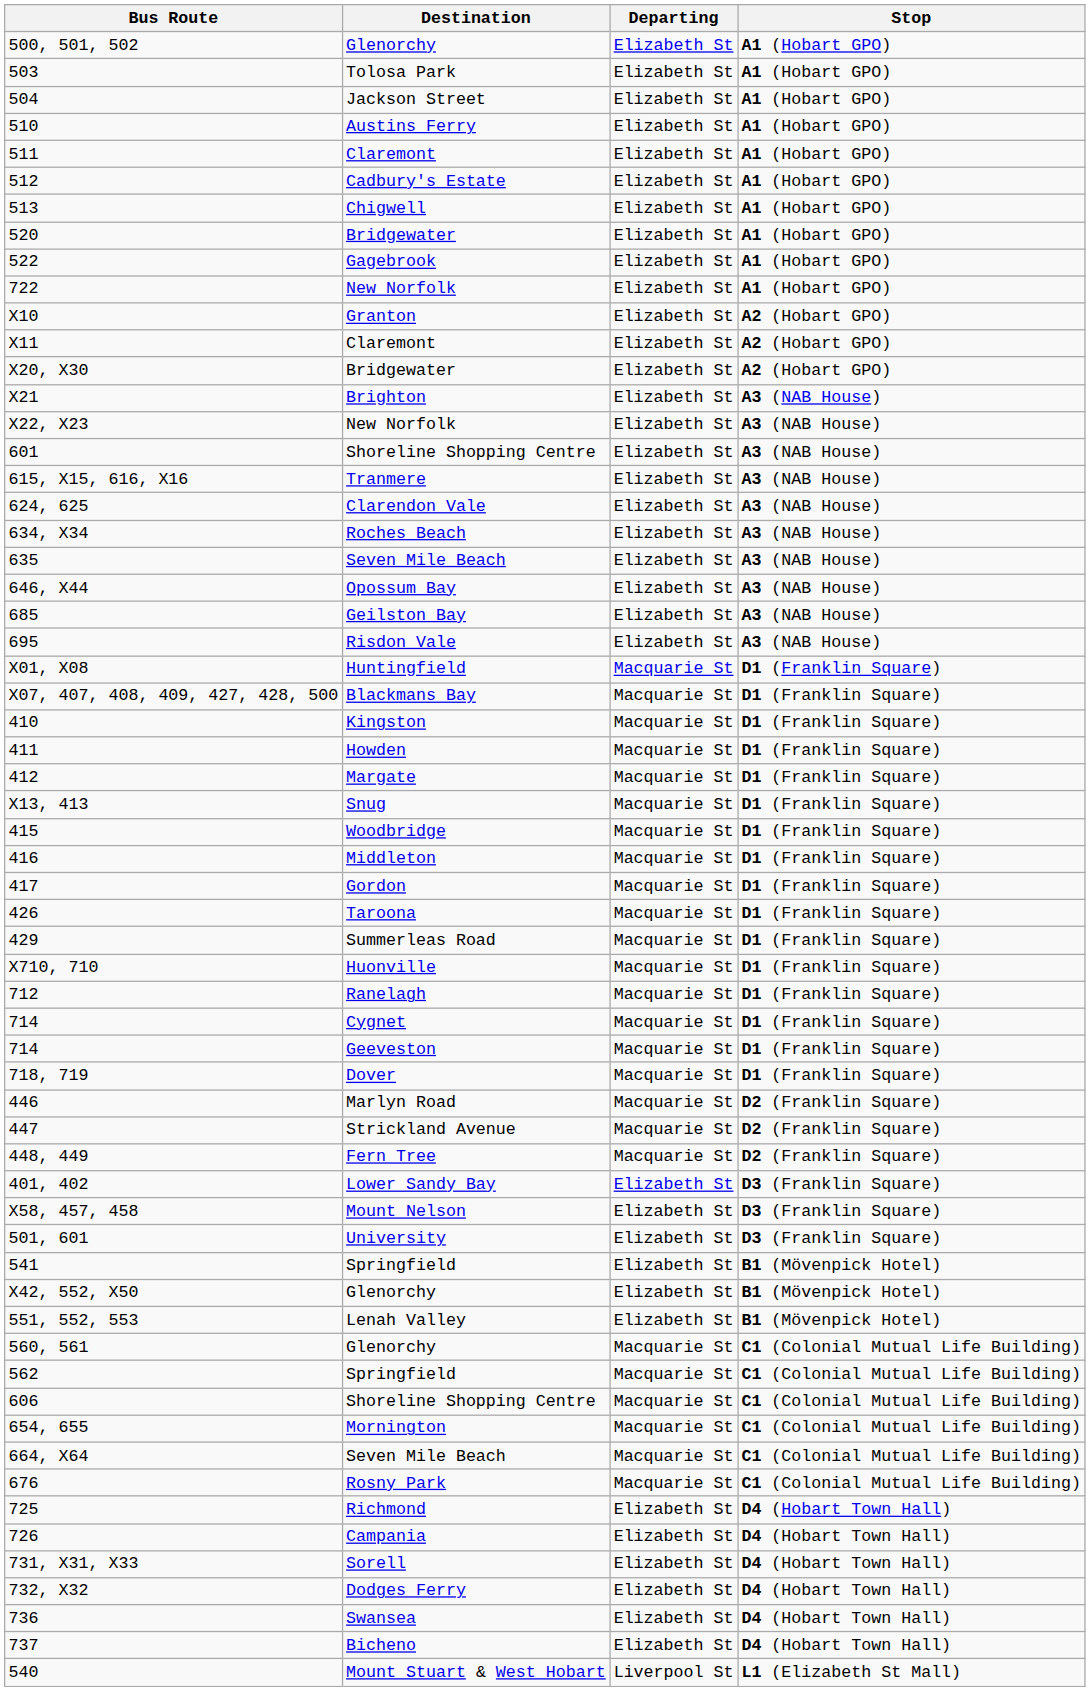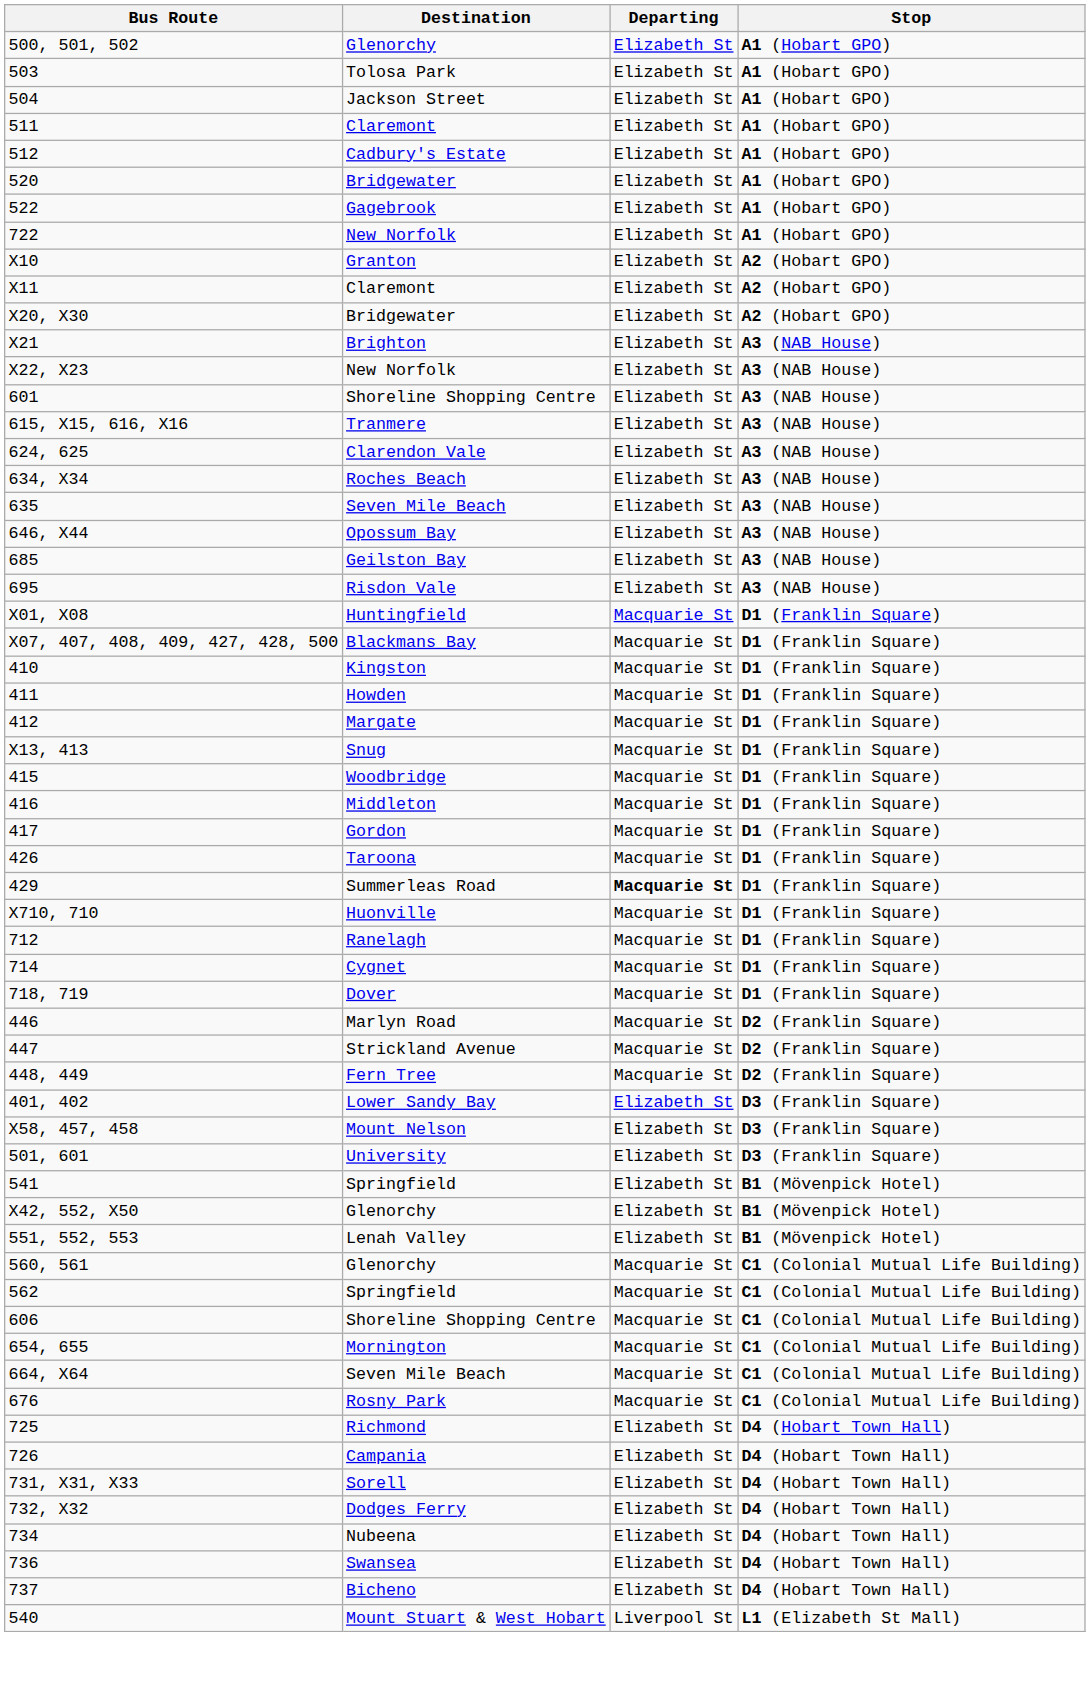- row: 510 | Austins Ferry | Elizabeth St | A1 (Hobart GPO)
- row: 513 | Chigwell | Elizabeth St | A1 (Hobart GPO)
429 | Departing: normal -> bold
- row: 714 | Geeveston | Macquarie St | D1 (Franklin Square)
+ row: 734 | Nubeena | Elizabeth St | D4 (Hobart Town Hall)
